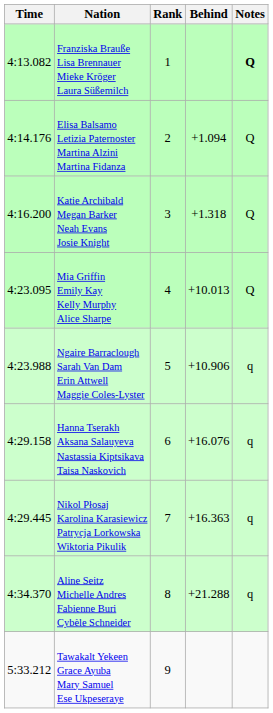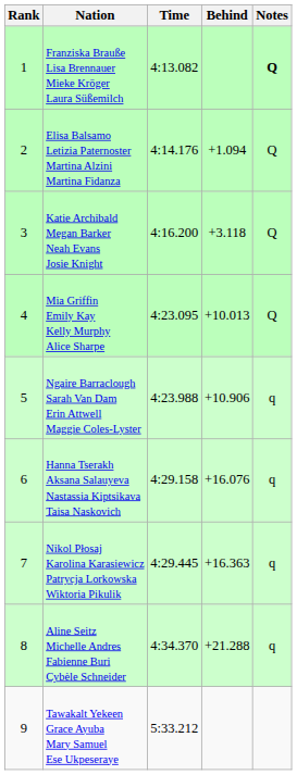columns swapped: Rank <-> Time
Katie Archibald Megan Barker Neah Evans Josie Knight | Behind: +1.318 -> +3.118
